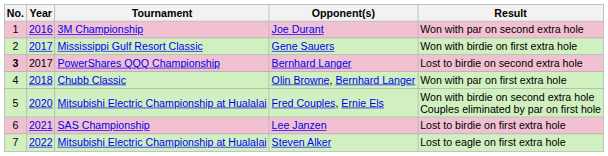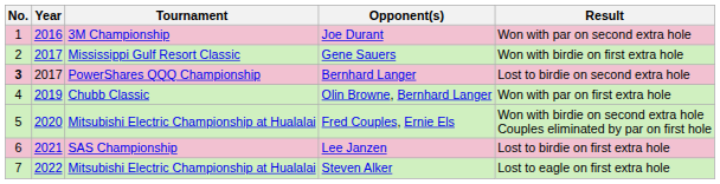Olin Browne, Bernhard Langer | Year: 2018 -> 2019
